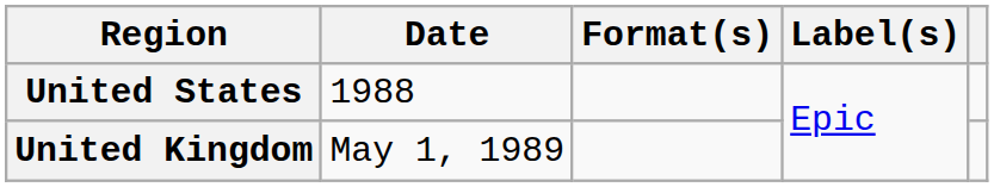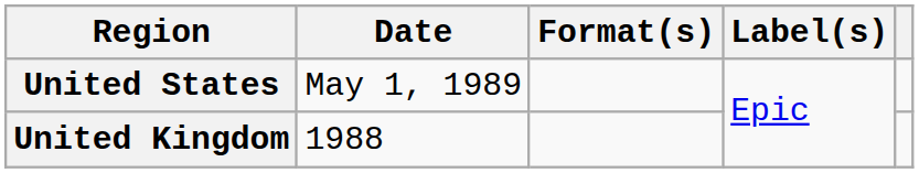United States | Date: 1988 -> May 1, 1989
United Kingdom | Date: May 1, 1989 -> 1988
